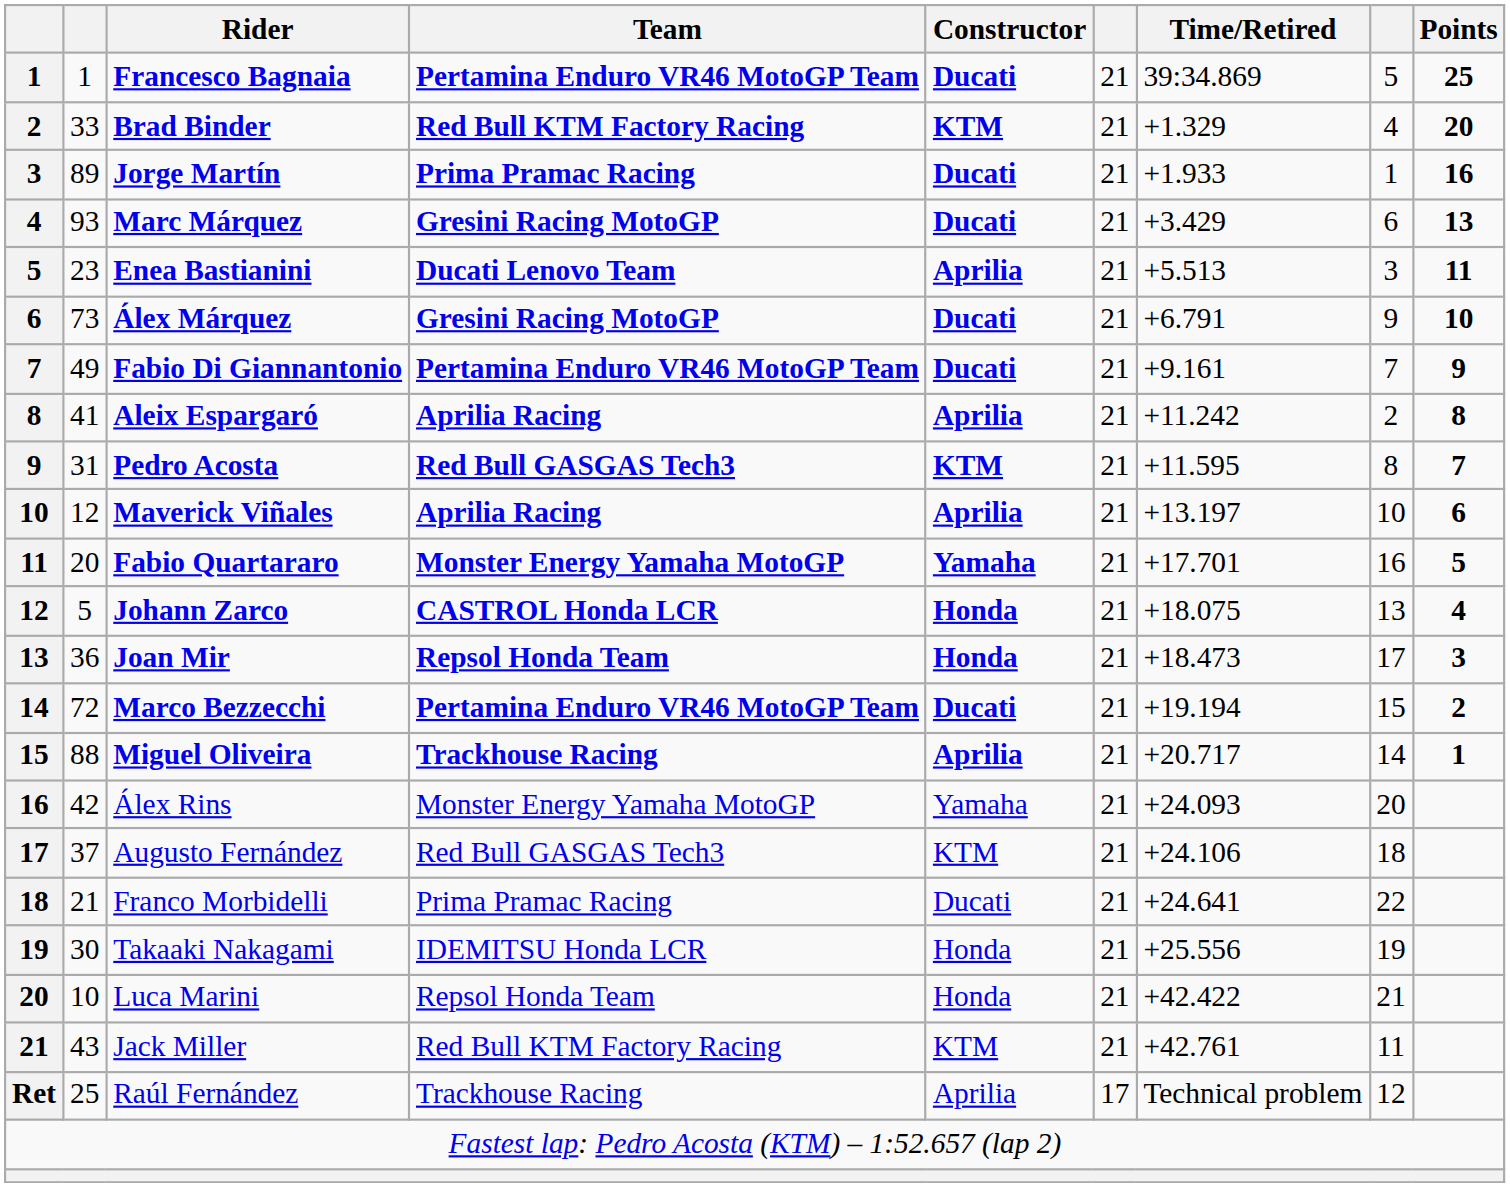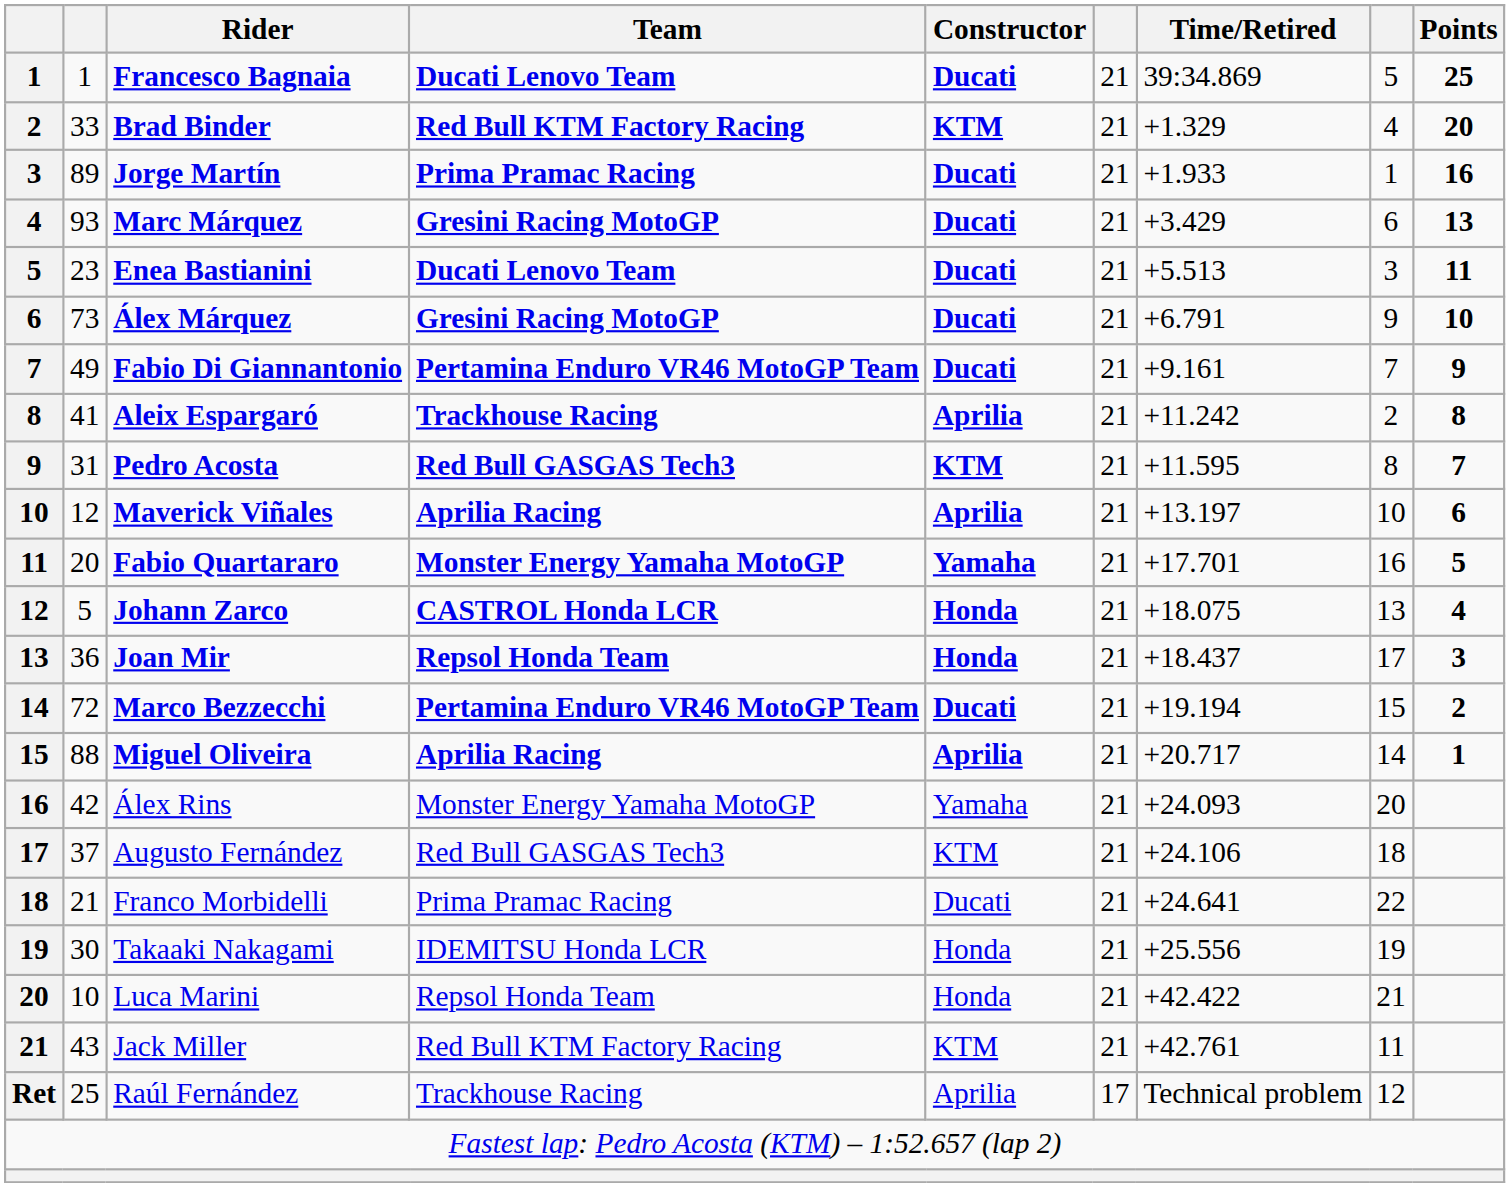Francesco Bagnaia | Team: Pertamina Enduro VR46 MotoGP Team -> Ducati Lenovo Team
Enea Bastianini | Constructor: Aprilia -> Ducati
Aleix Espargaró | Team: Aprilia Racing -> Trackhouse Racing
Joan Mir | Time/Retired: +18.473 -> +18.437
Miguel Oliveira | Team: Trackhouse Racing -> Aprilia Racing
